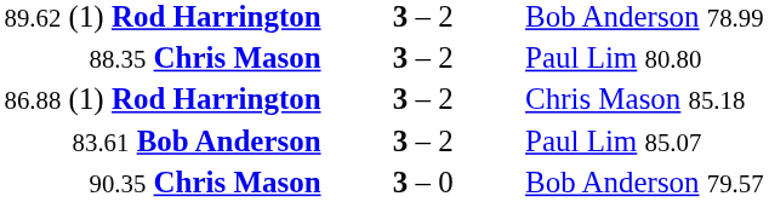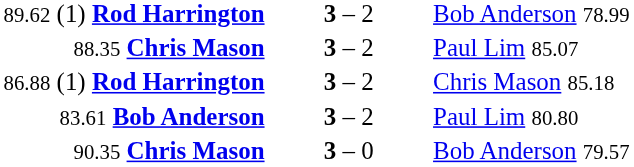88.35 Chris Mason | column 3: Paul Lim 80.80 -> Paul Lim 85.07
83.61 Bob Anderson | column 3: Paul Lim 85.07 -> Paul Lim 80.80
